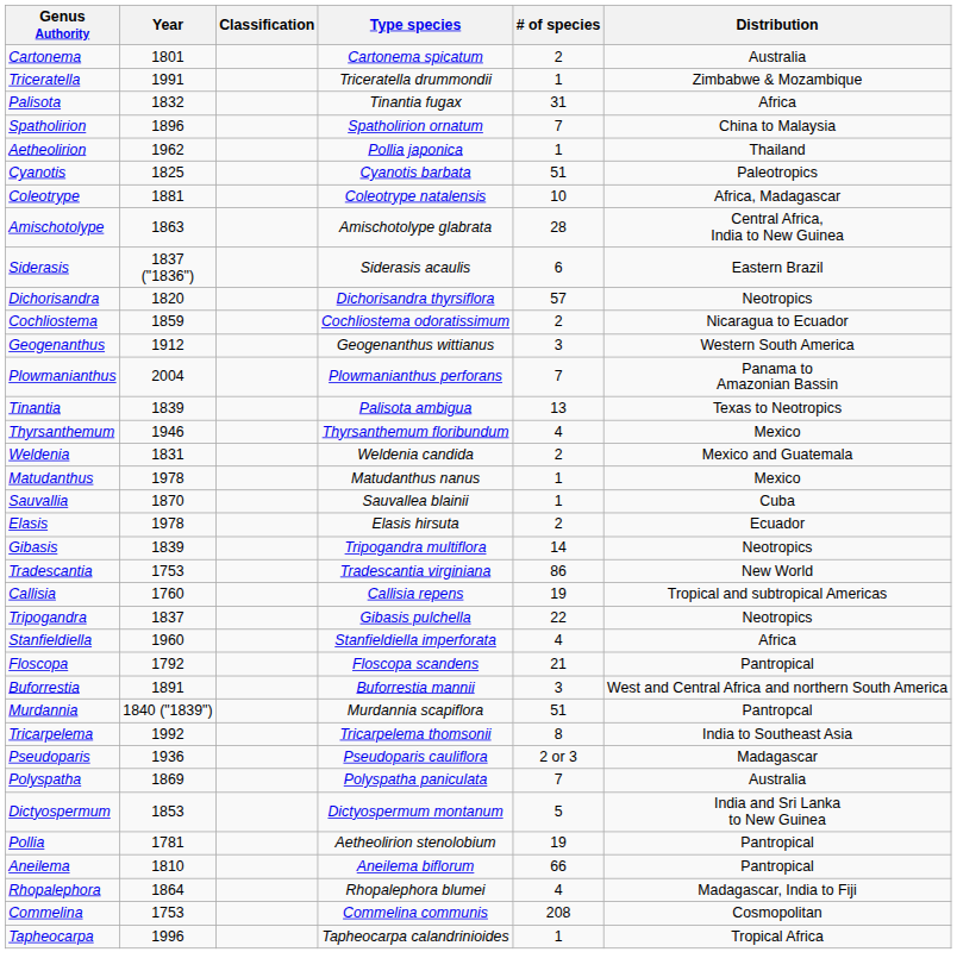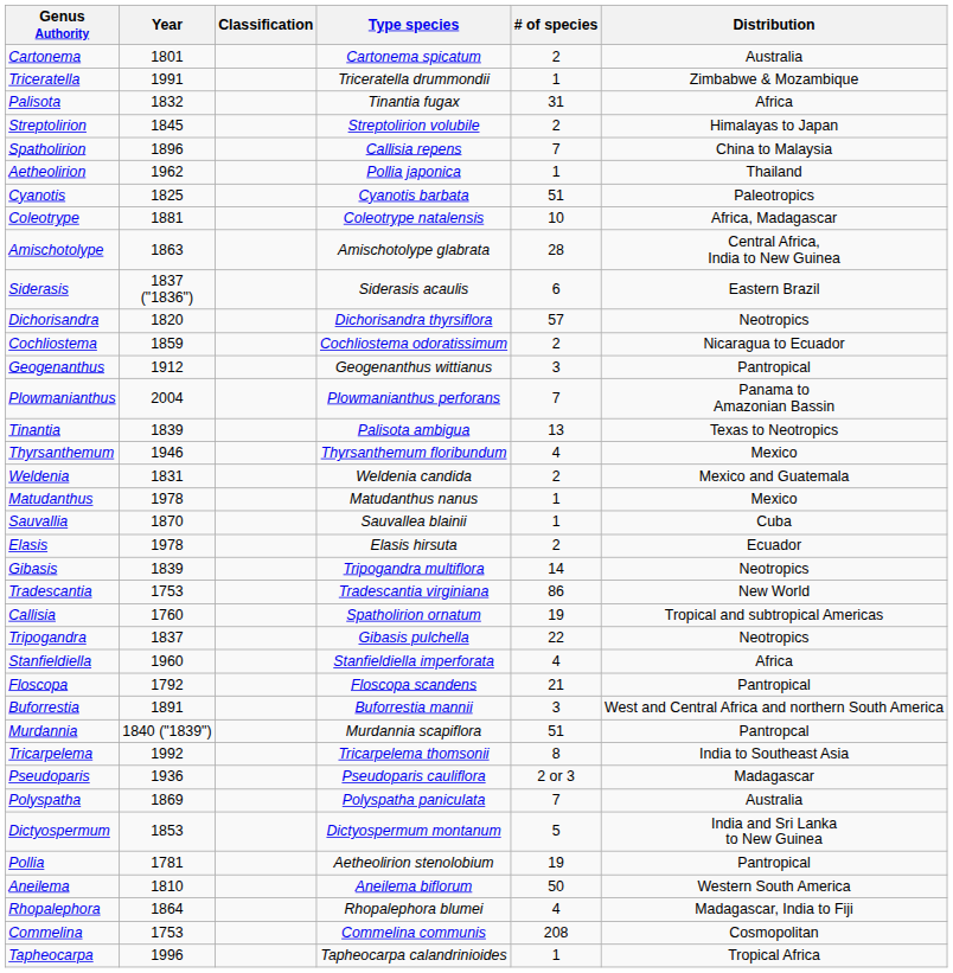+ row: Streptolirion | 1845 | Streptolirion volubile | 2 | Himalayas to Japan
Spatholirion | Type species: Spatholirion ornatum -> Callisia repens
Geogenanthus | Distribution: Western South America -> Pantropical
Callisia | Type species: Callisia repens -> Spatholirion ornatum
Aneilema | # of species: 66 -> 50
Aneilema | Distribution: Pantropical -> Western South America
